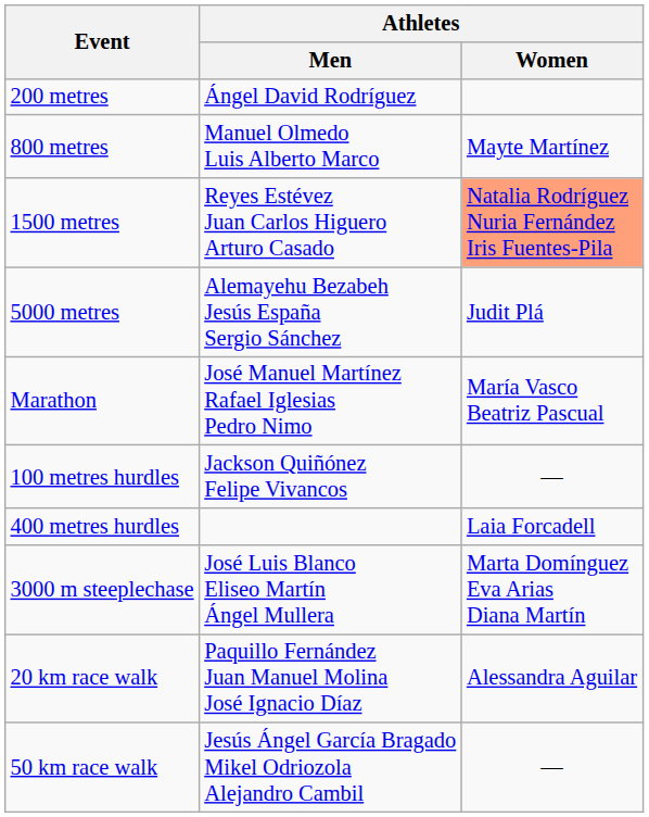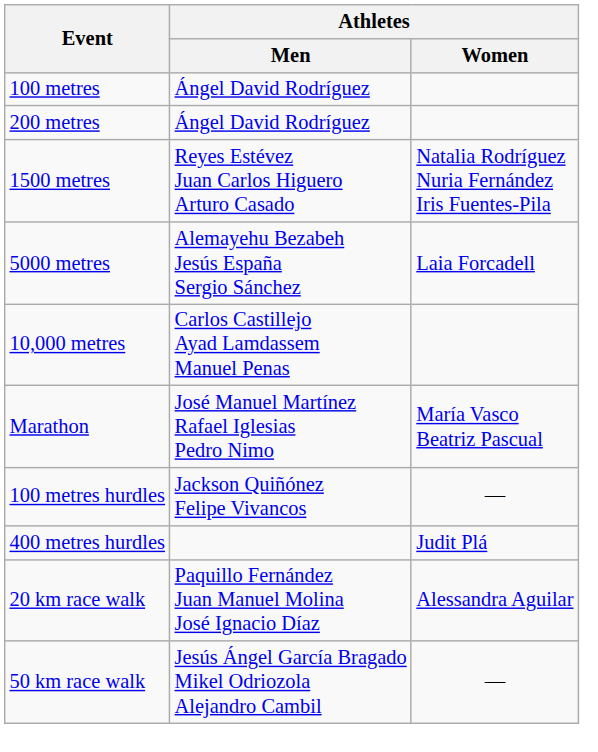+ row: 100 metres | Ángel David Rodríguez
- row: 800 metres | Manuel Olmedo Luis Alberto Marco | Mayte Martínez
1500 metres | Athletes / Women: lightsalmon background -> no background
5000 metres | Athletes / Women: Judit Plá -> Laia Forcadell
+ row: 10,000 metres | Carlos Castillejo Ayad Lamdassem Manuel Penas
400 metres hurdles | Athletes / Women: Laia Forcadell -> Judit Plá
- row: 3000 m steeplechase | José Luis Blanco Eliseo Martín Ángel Mullera | Marta Domínguez Eva Arias Diana Martín
